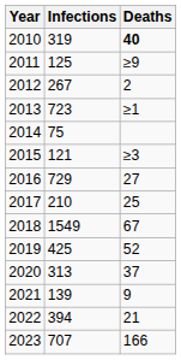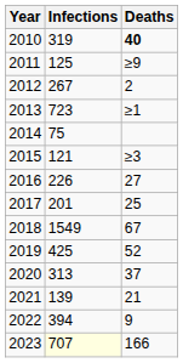2016 | Infections: 729 -> 226
2017 | Infections: 210 -> 201
2021 | Deaths: 9 -> 21
2022 | Deaths: 21 -> 9
2023 | Infections: no background -> lightyellow background
